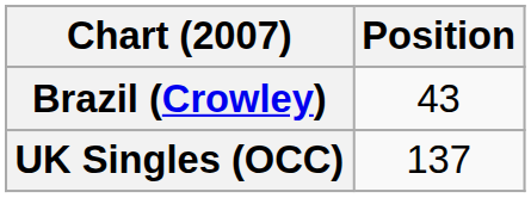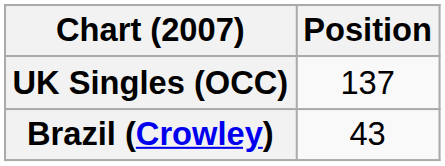rows swapped: Brazil (Crowley) <-> UK Singles (OCC)
